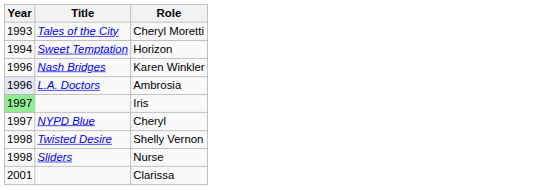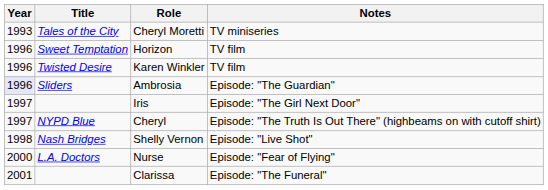+ column: Notes | TV miniseries | TV film | TV film | Episode: "The Guardian" | Episode: "The Girl Next Door" | Episode: "The Truth Is Out There" (highbeams on with cutoff shirt) | Episode: "Live Shot" | Episode: "Fear of Flying" | Episode: "The Funeral"
Horizon | Year: 1994 -> 1996
Karen Winkler | Title: Nash Bridges -> Twisted Desire
Ambrosia | Title: L.A. Doctors -> Sliders
Iris | Year: lightgreen background -> no background
Shelly Vernon | Title: Twisted Desire -> Nash Bridges
Nurse | Year: 1998 -> 2000
Nurse | Title: Sliders -> L.A. Doctors
